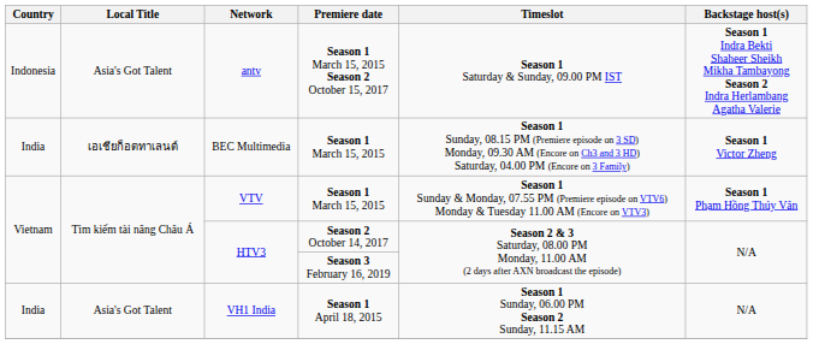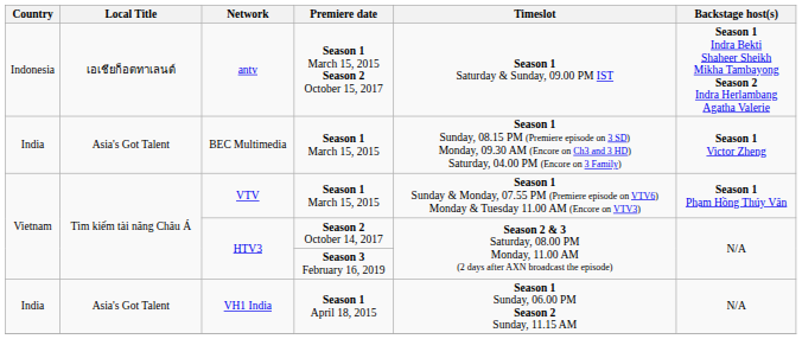antv | Local Title: Asia's Got Talent -> เอเชียก็อตทาเลนต์
BEC Multimedia | Local Title: เอเชียก็อตทาเลนต์ -> Asia's Got Talent
